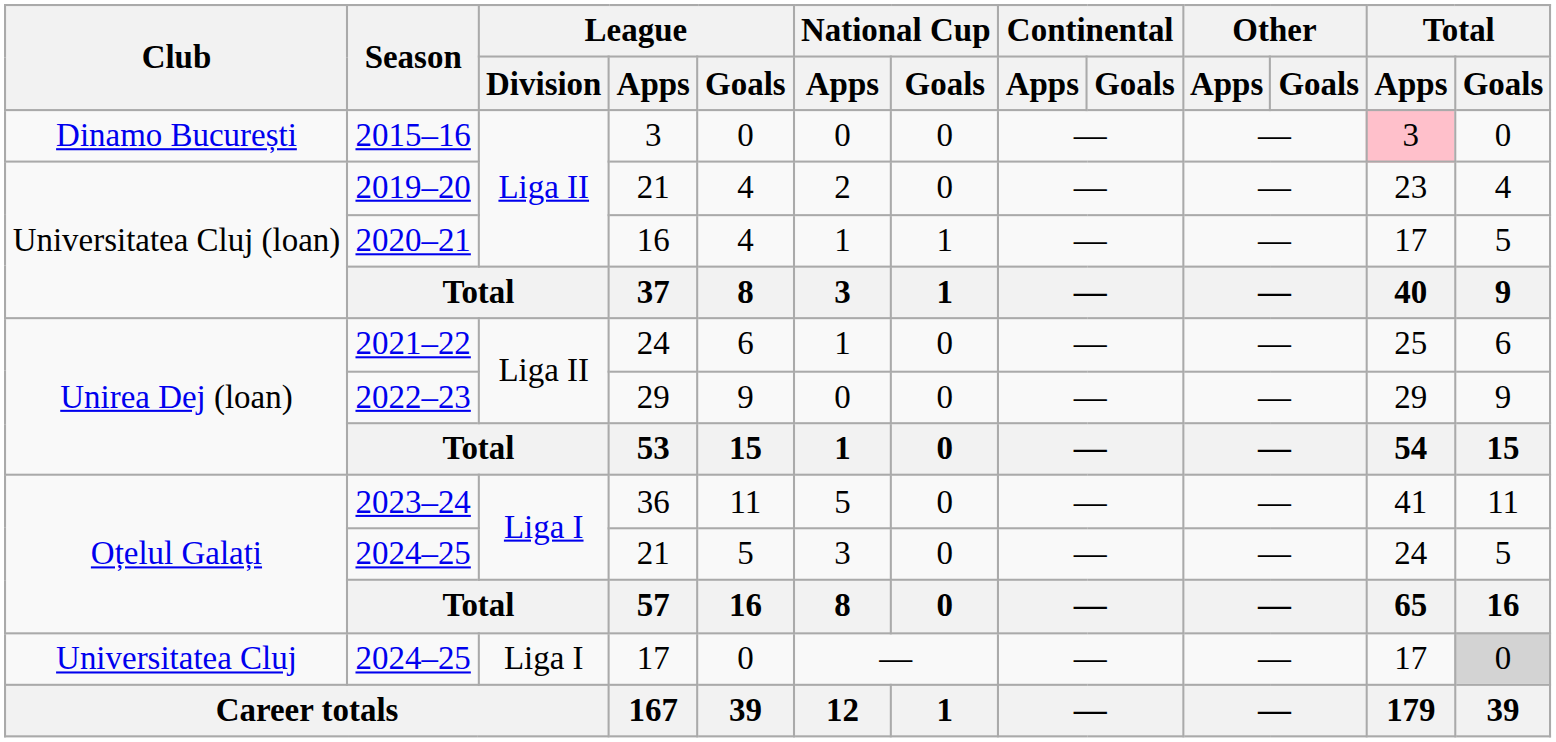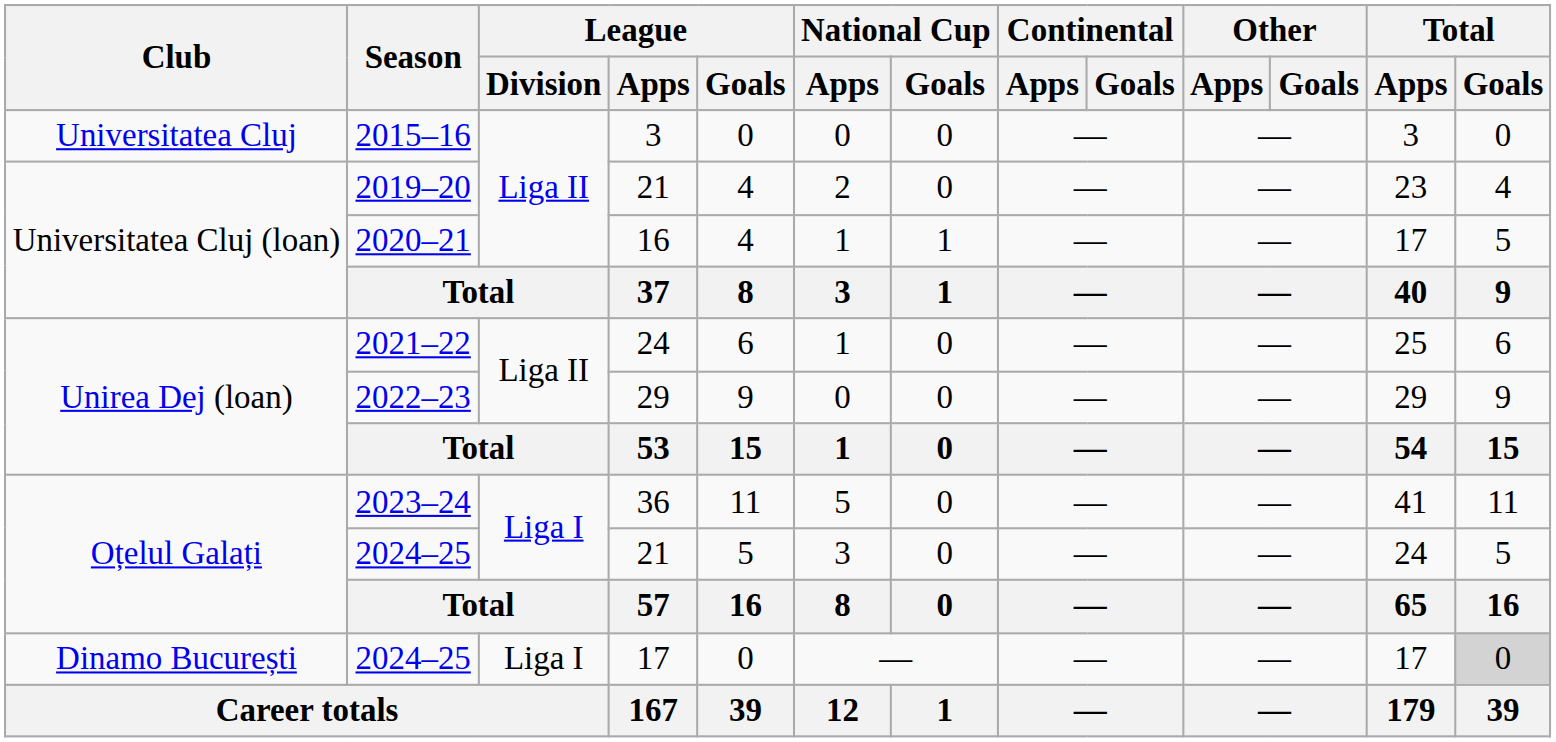2015–16 | Club: Dinamo București -> Universitatea Cluj
2015–16 | Total / Apps: pink background -> no background
2024–25 / 17 | Club: Universitatea Cluj -> Dinamo București
